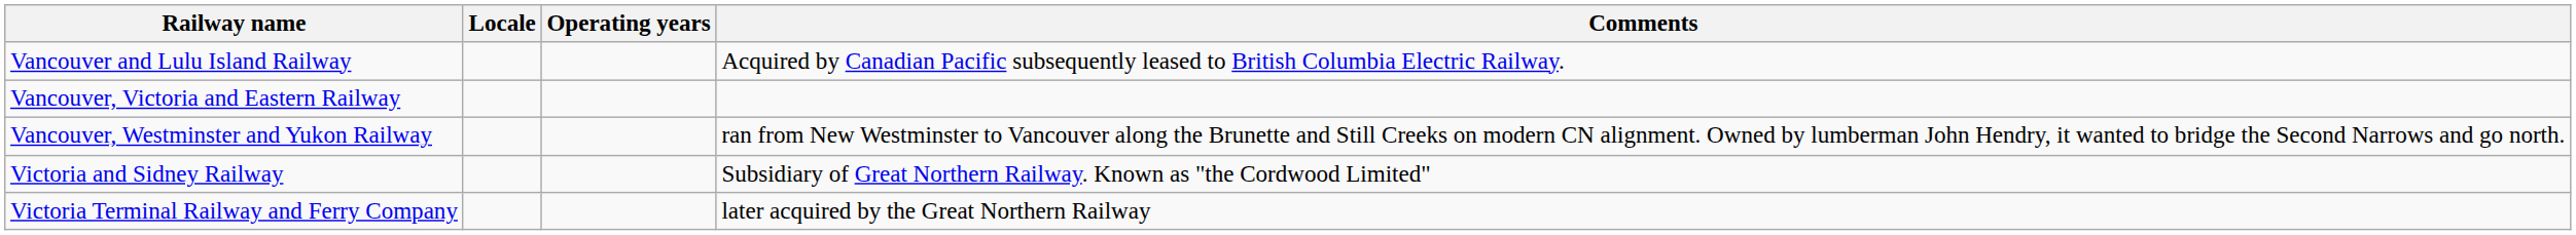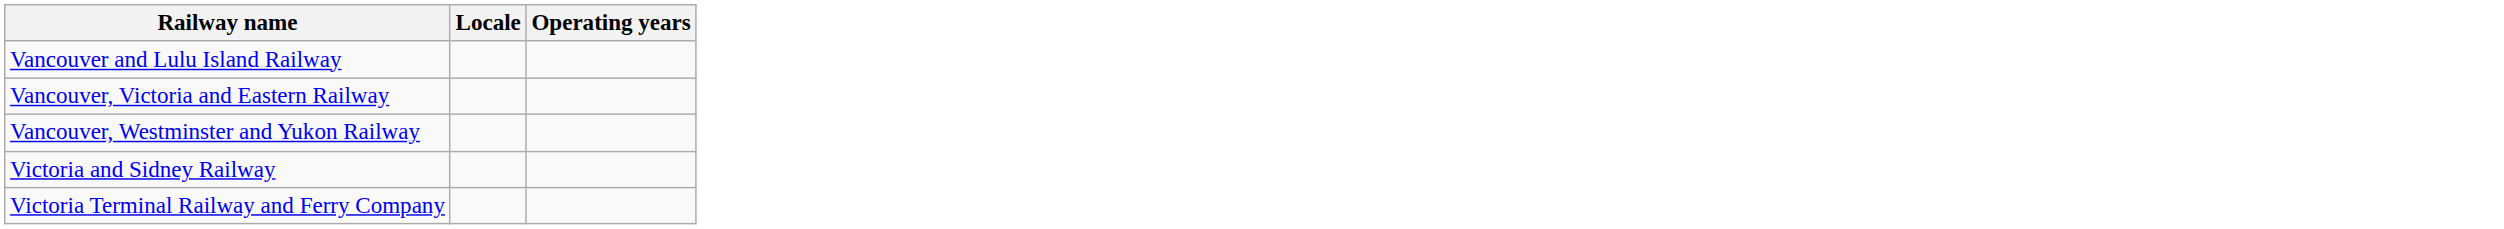- column: Comments | Acquired by Canadian Pacific subsequently leased to British Columbia Electric Railway. | ran from New Westminster to Vancouver along the Brunette and Still Creeks on modern CN alignment. Owned by lumberman John Hendry, it wanted to bridge the Second Narrows and go north. | Subsidiary of Great Northern Railway. Known as "the Cordwood Limited" | later acquired by the Great Northern Railway
